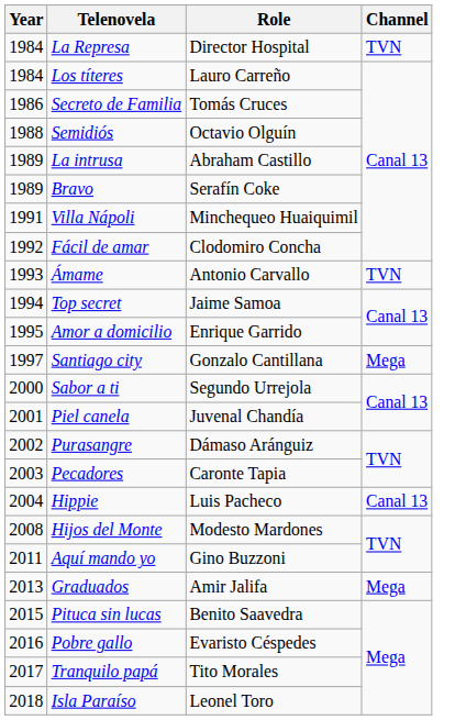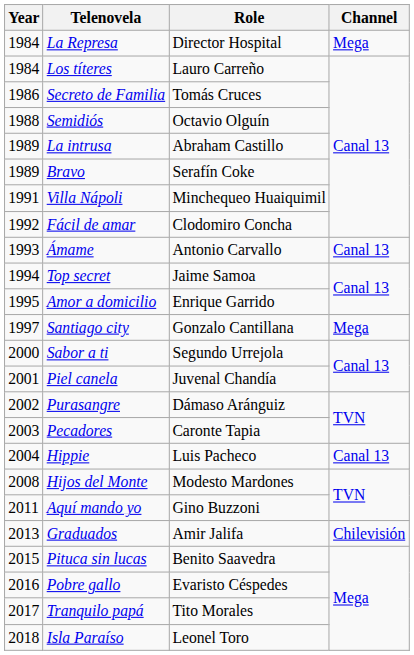La Represa | Channel: TVN -> Mega
Ámame | Channel: TVN -> Canal 13
Graduados | Channel: Mega -> Chilevisión
